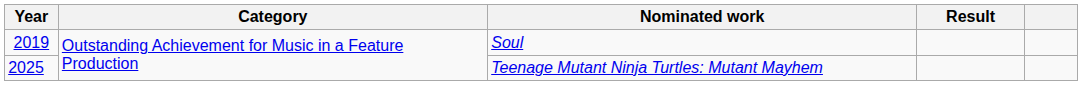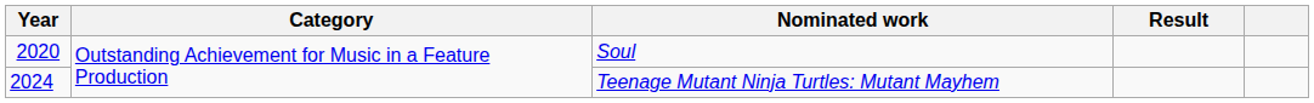Soul | Year: 2019 -> 2020
Teenage Mutant Ninja Turtles: Mutant Mayhem | Year: 2025 -> 2024
